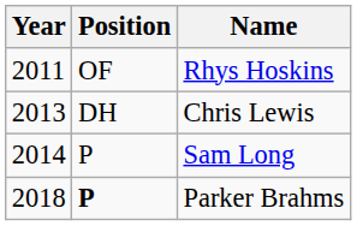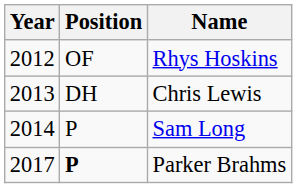Rhys Hoskins | Year: 2011 -> 2012
Parker Brahms | Year: 2018 -> 2017
